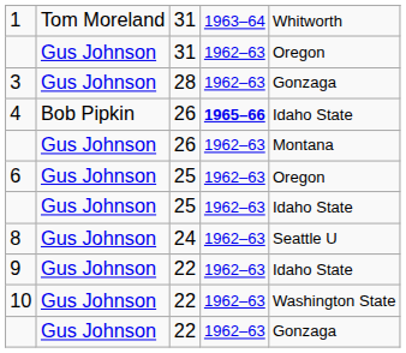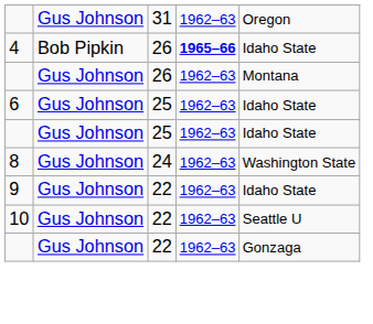- row: 1 | Tom Moreland | 31 | 1963–64 | Whitworth
- row: 3 | Gus Johnson | 28 | 1962–63 | Gonzaga
6 | column 5: Oregon -> Idaho State
8 | column 5: Seattle U -> Washington State
10 | column 5: Washington State -> Seattle U
